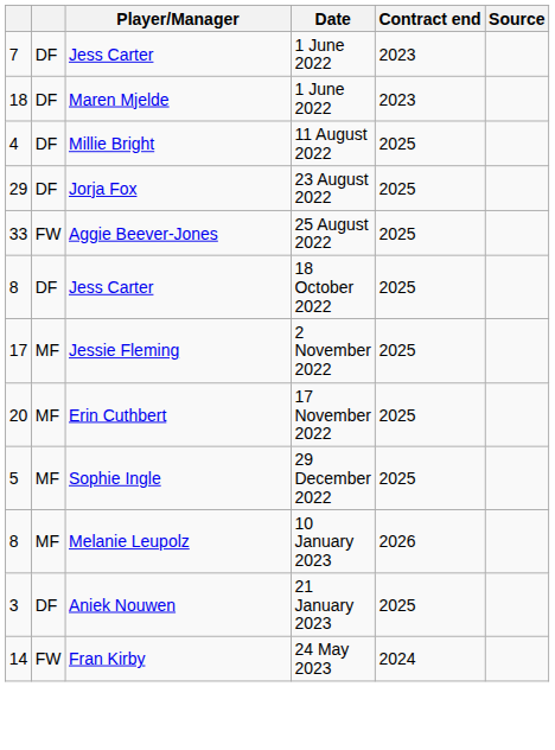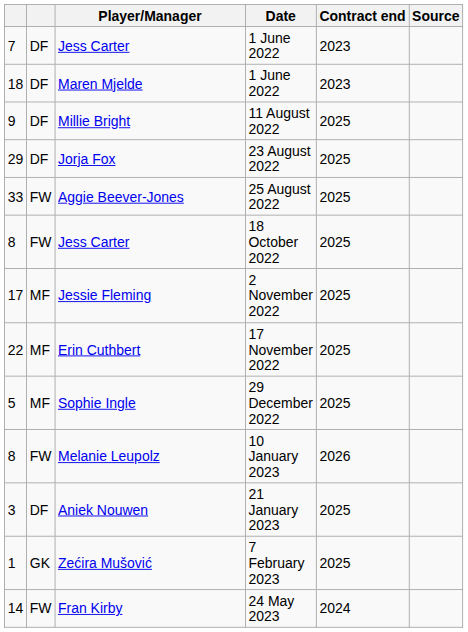Millie Bright | column 1: 4 -> 9
Jess Carter / 18 October 2022 | column 2: DF -> FW
Erin Cuthbert | column 1: 20 -> 22
Melanie Leupolz | column 2: MF -> FW
+ row: 1 | GK | Zećira Mušović | 7 February 2023 | 2025
